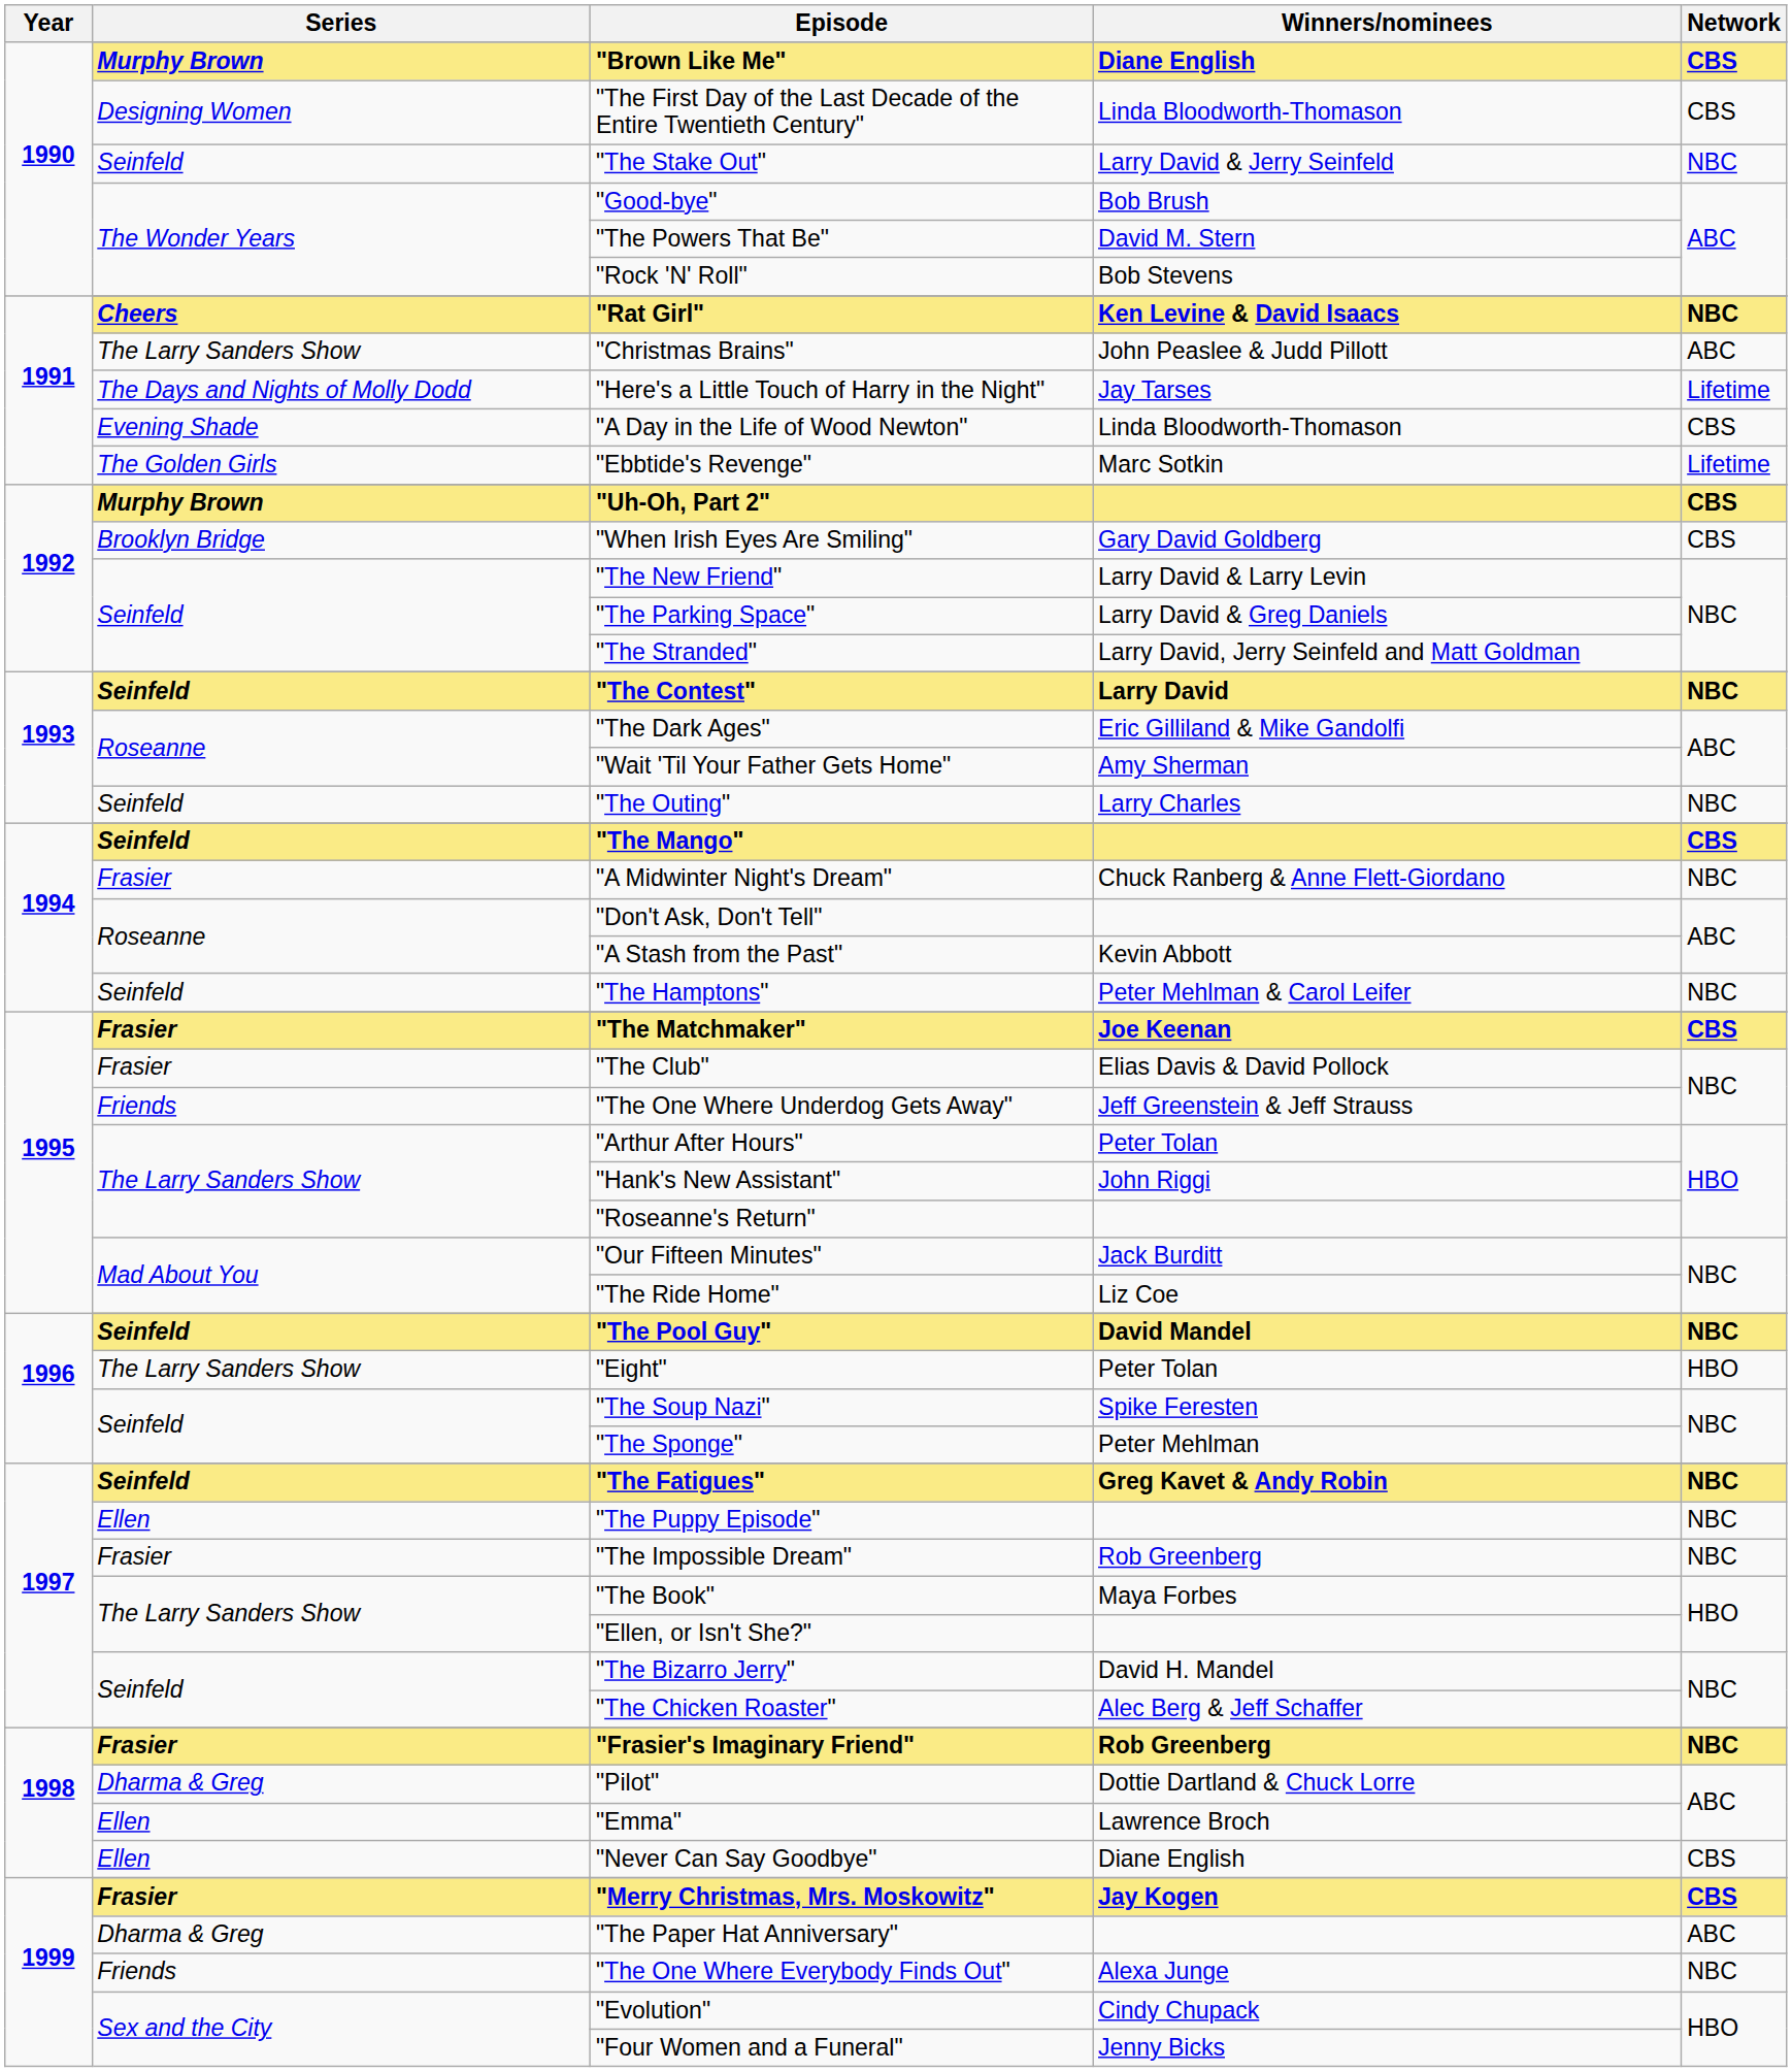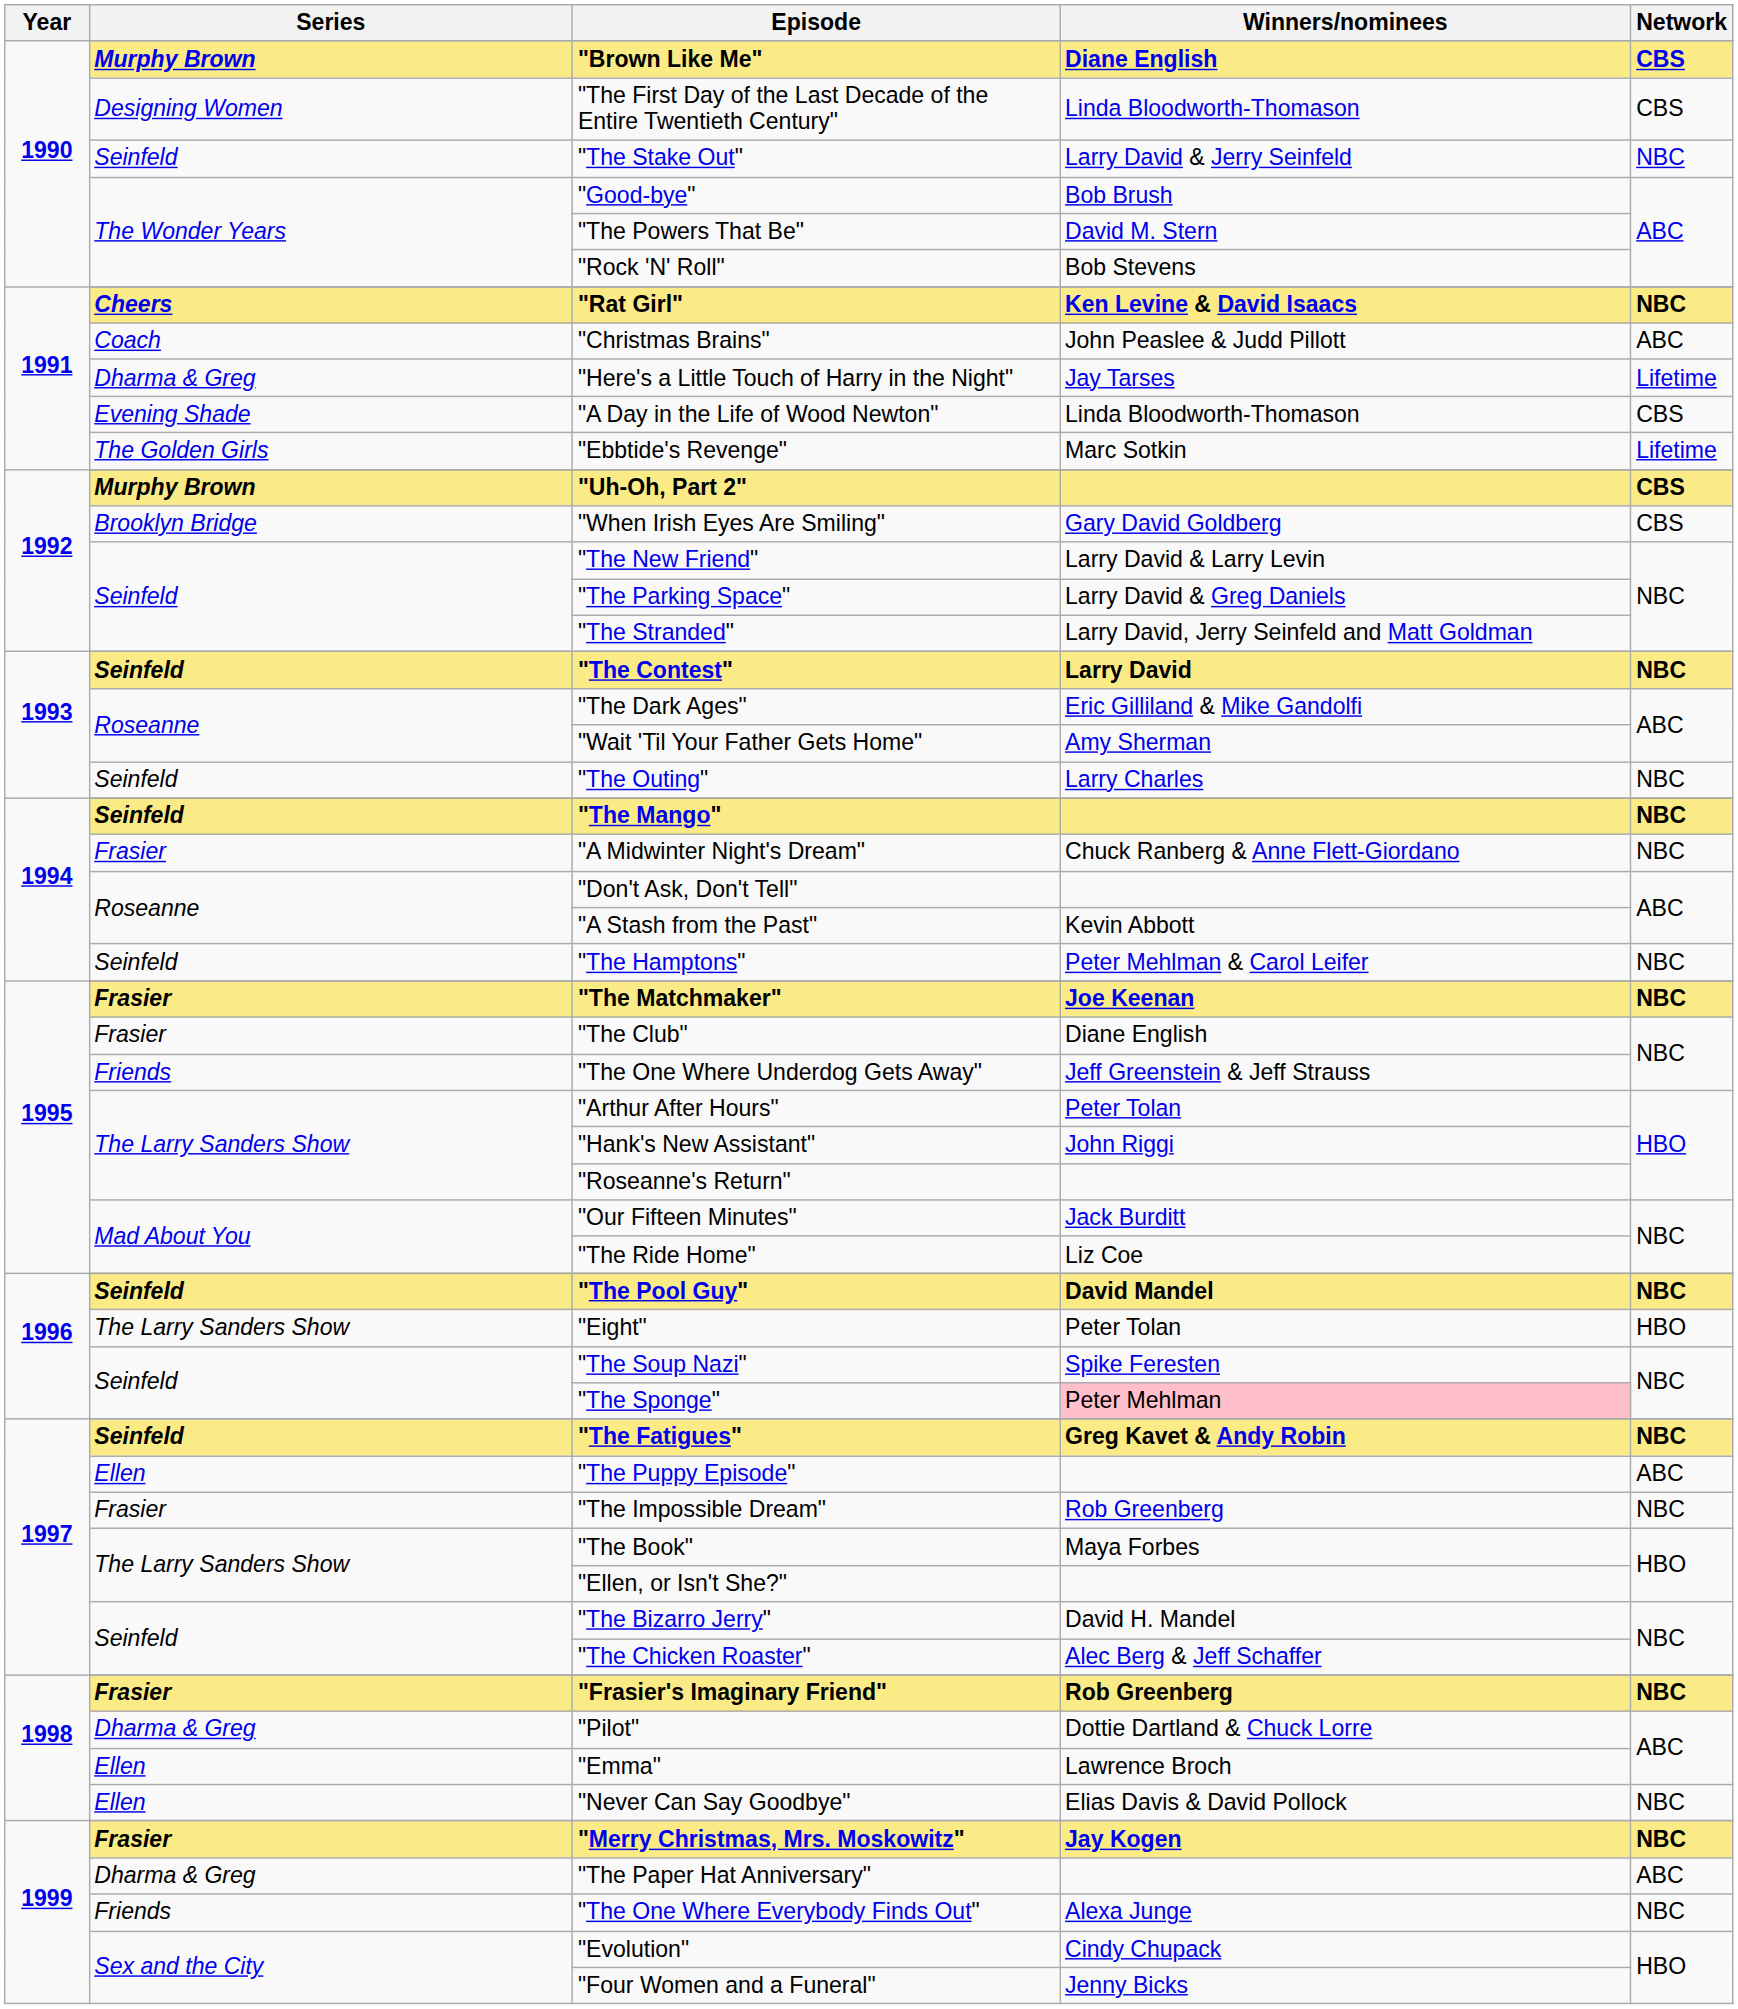"Christmas Brains" | Series: The Larry Sanders Show -> Coach
"Here's a Little Touch of Harry in the Night" | Series: The Days and Nights of Molly Dodd -> Dharma & Greg
"The Mango" | Network: CBS -> NBC
"The Matchmaker" | Network: CBS -> NBC
"The Club" | Winners/nominees: Elias Davis & David Pollock -> Diane English
"The Sponge" | Winners/nominees: no background -> pink background
"The Puppy Episode" | Network: NBC -> ABC
"Never Can Say Goodbye" | Winners/nominees: Diane English -> Elias Davis & David Pollock
"Never Can Say Goodbye" | Network: CBS -> NBC
"Merry Christmas, Mrs. Moskowitz" | Network: CBS -> NBC
